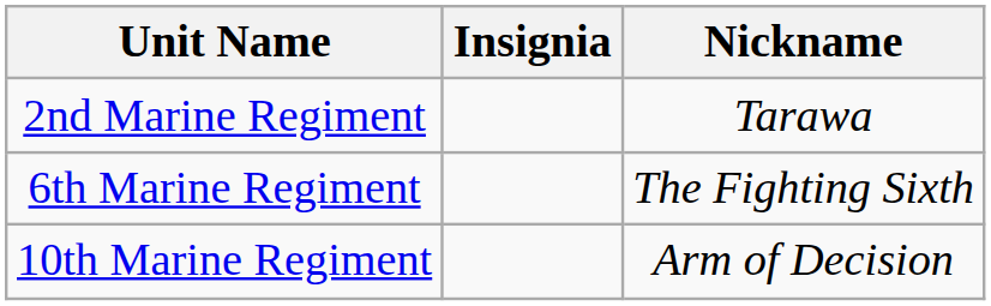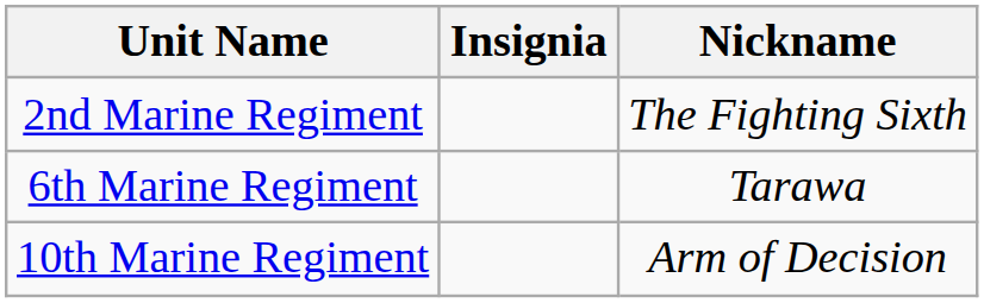2nd Marine Regiment | Nickname: Tarawa -> The Fighting Sixth
6th Marine Regiment | Nickname: The Fighting Sixth -> Tarawa
